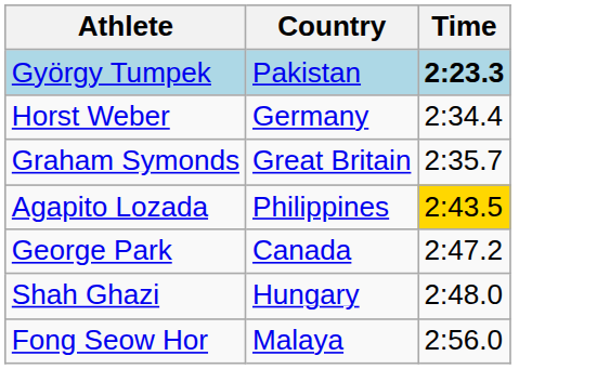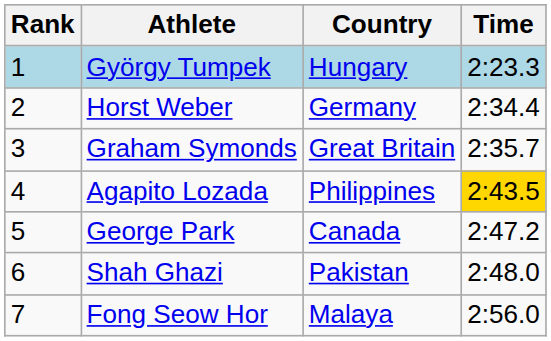+ column: Rank | 1 | 2 | 3 | 4 | 5 | 6 | 7
György Tumpek | Country: Pakistan -> Hungary
György Tumpek | Time: bold -> normal
Shah Ghazi | Country: Hungary -> Pakistan
